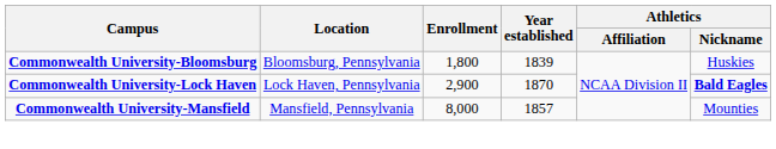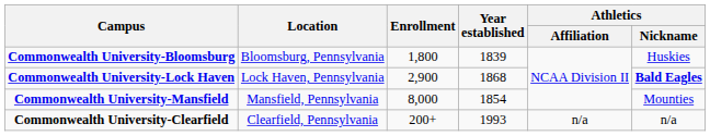Commonwealth University-Lock Haven | Year established: 1870 -> 1868
Commonwealth University-Mansfield | Year established: 1857 -> 1854
+ row: Commonwealth University-Clearfield | Clearfield, Pennsylvania | 200+ | 1993 | n/a | n/a
